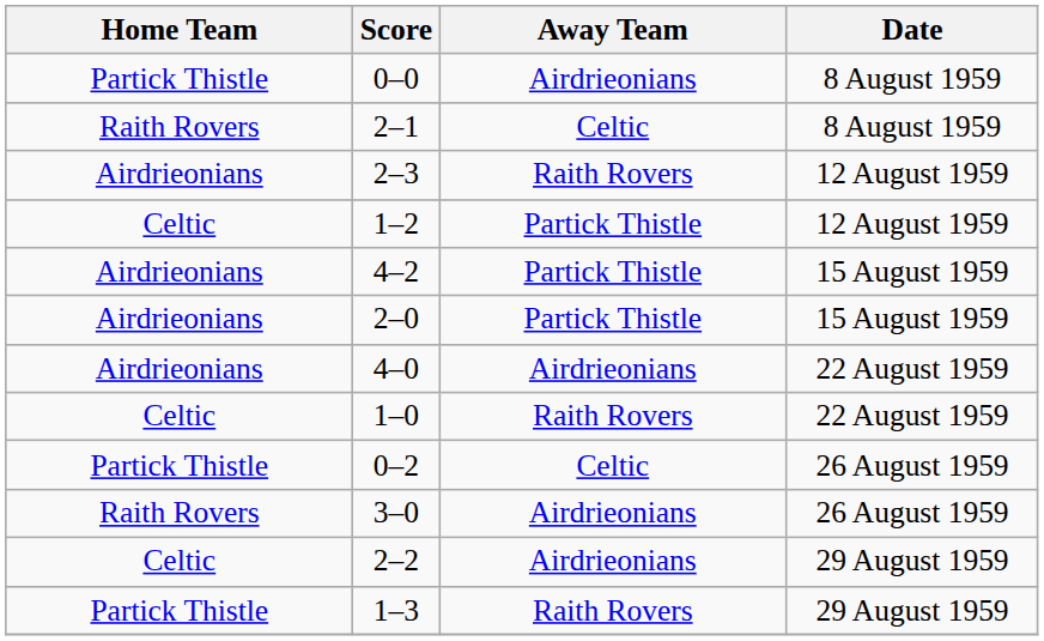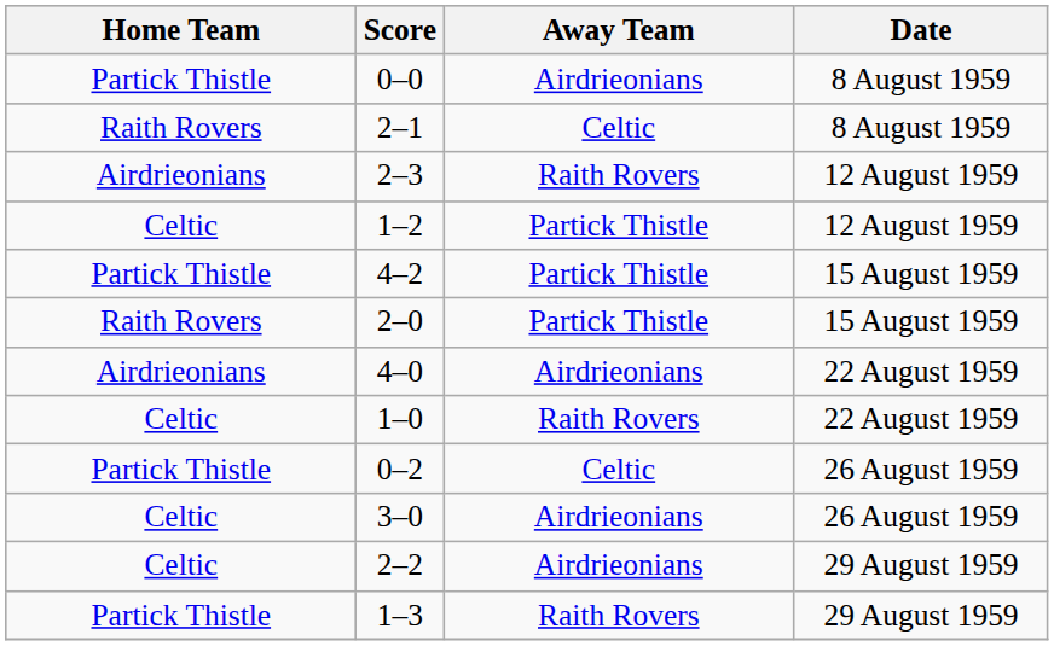4–2 | Home Team: Airdrieonians -> Partick Thistle
2–0 | Home Team: Airdrieonians -> Raith Rovers
3–0 | Home Team: Raith Rovers -> Celtic
